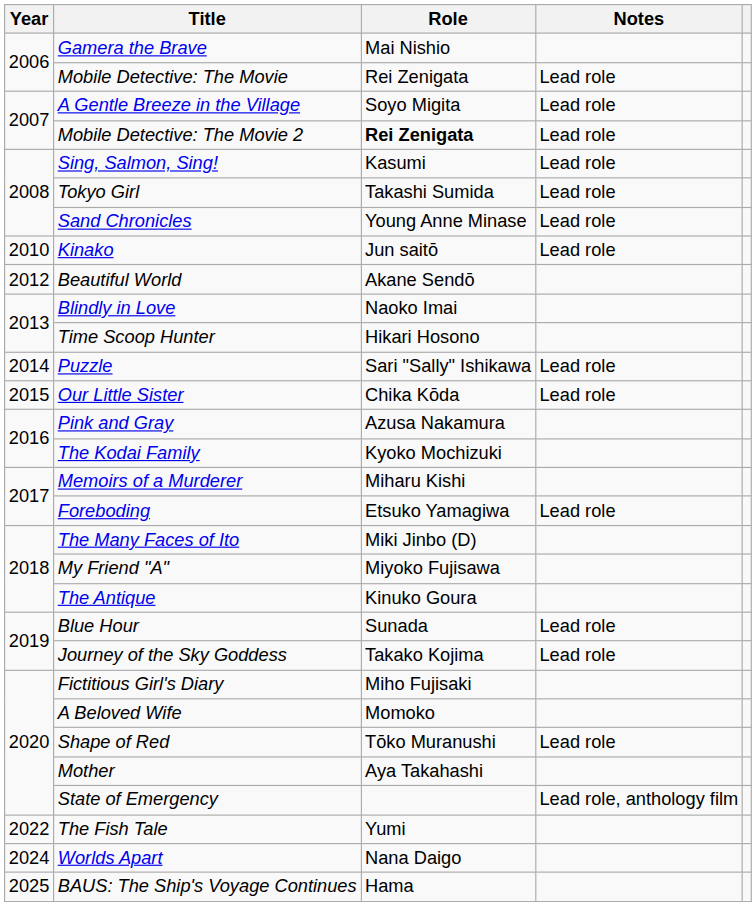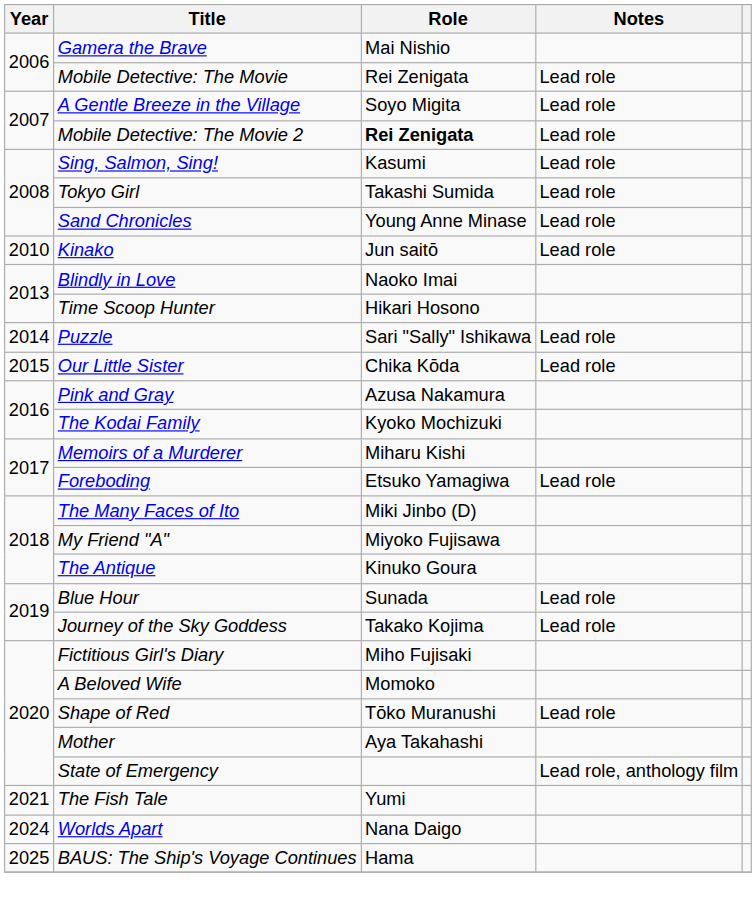- row: 2012 | Beautiful World | Akane Sendō
The Fish Tale | Year: 2022 -> 2021
